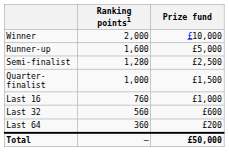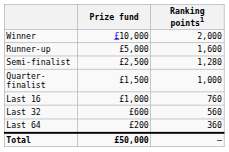columns swapped: Prize fund <-> Ranking points1
